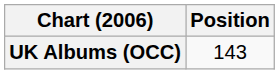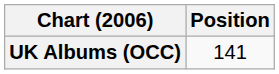UK Albums (OCC) | Position: 143 -> 141
